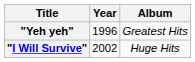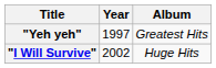"Yeh yeh" | Year: 1996 -> 1997
